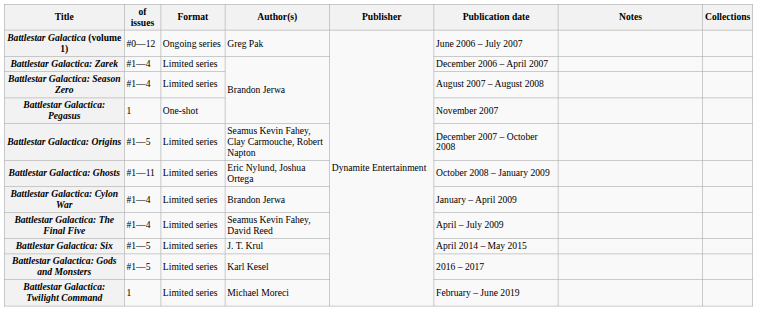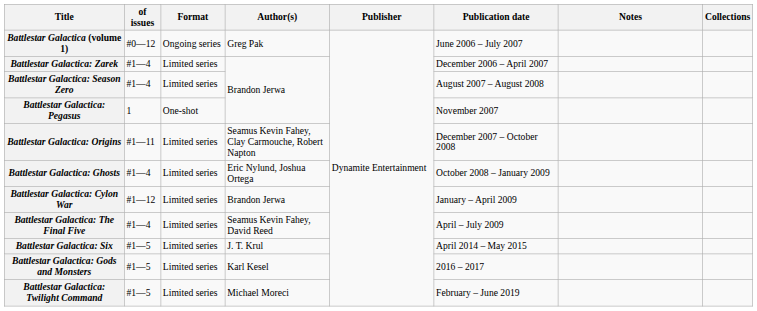Battlestar Galactica: Origins | of issues: #1—5 -> #1—11
Battlestar Galactica: Ghosts | of issues: #1—11 -> #1—4
Battlestar Galactica: Cylon War | of issues: #1—4 -> #1—12
Battlestar Galactica: Twilight Command | of issues: 1 -> #1—5
